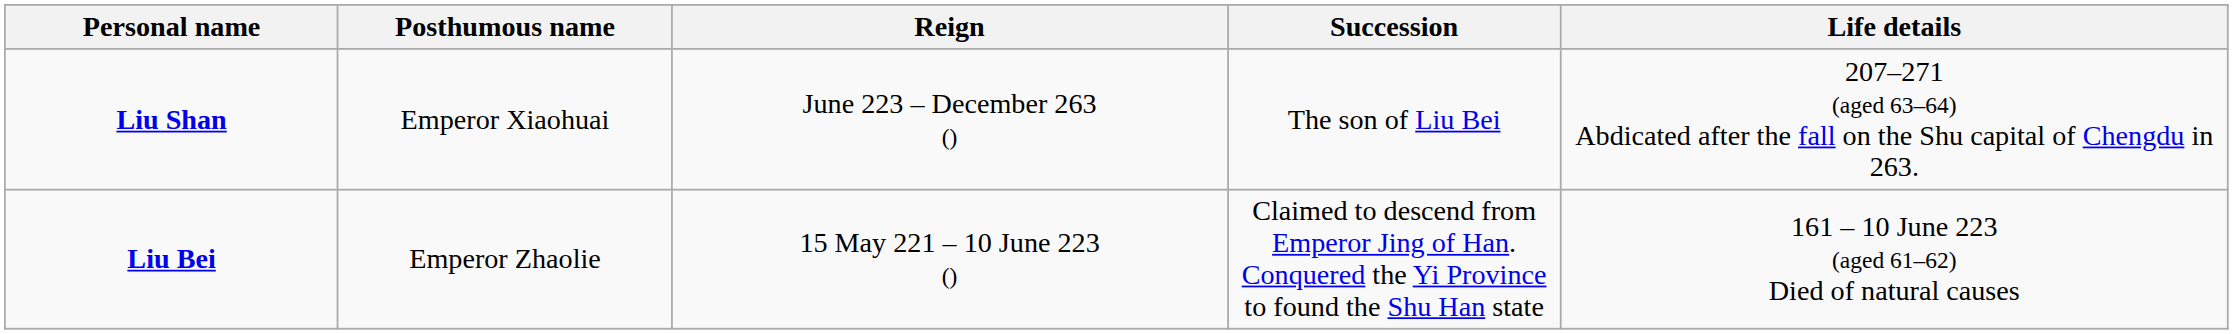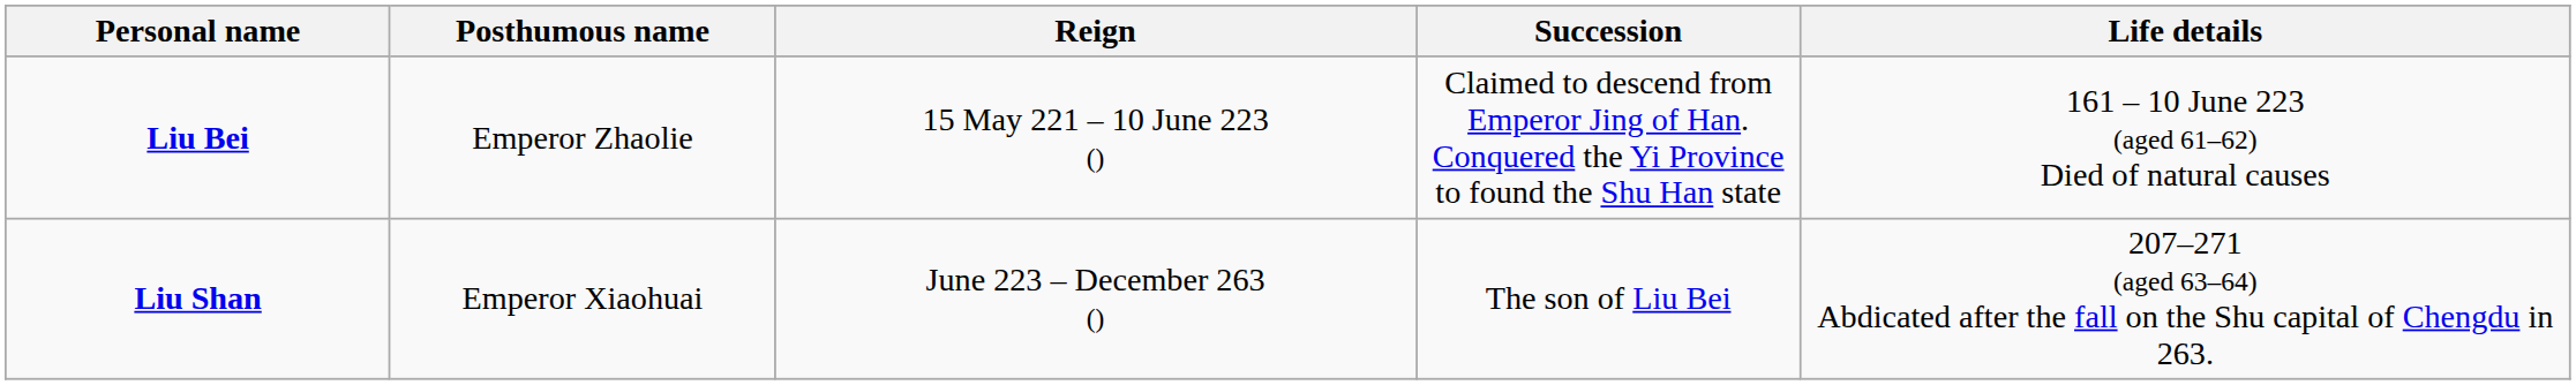rows swapped: Liu Bei <-> Liu Shan
